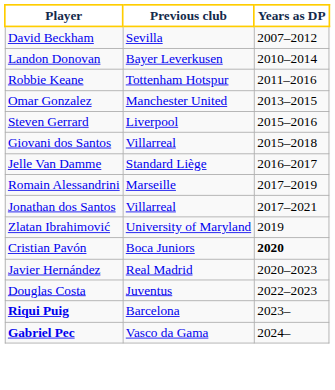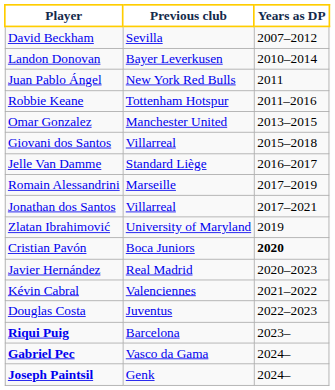+ row: Juan Pablo Ángel | New York Red Bulls | 2011
- row: Steven Gerrard | Liverpool | 2015–2016
+ row: Kévin Cabral | Valenciennes | 2021–2022
+ row: Joseph Paintsil | Genk | 2024–
